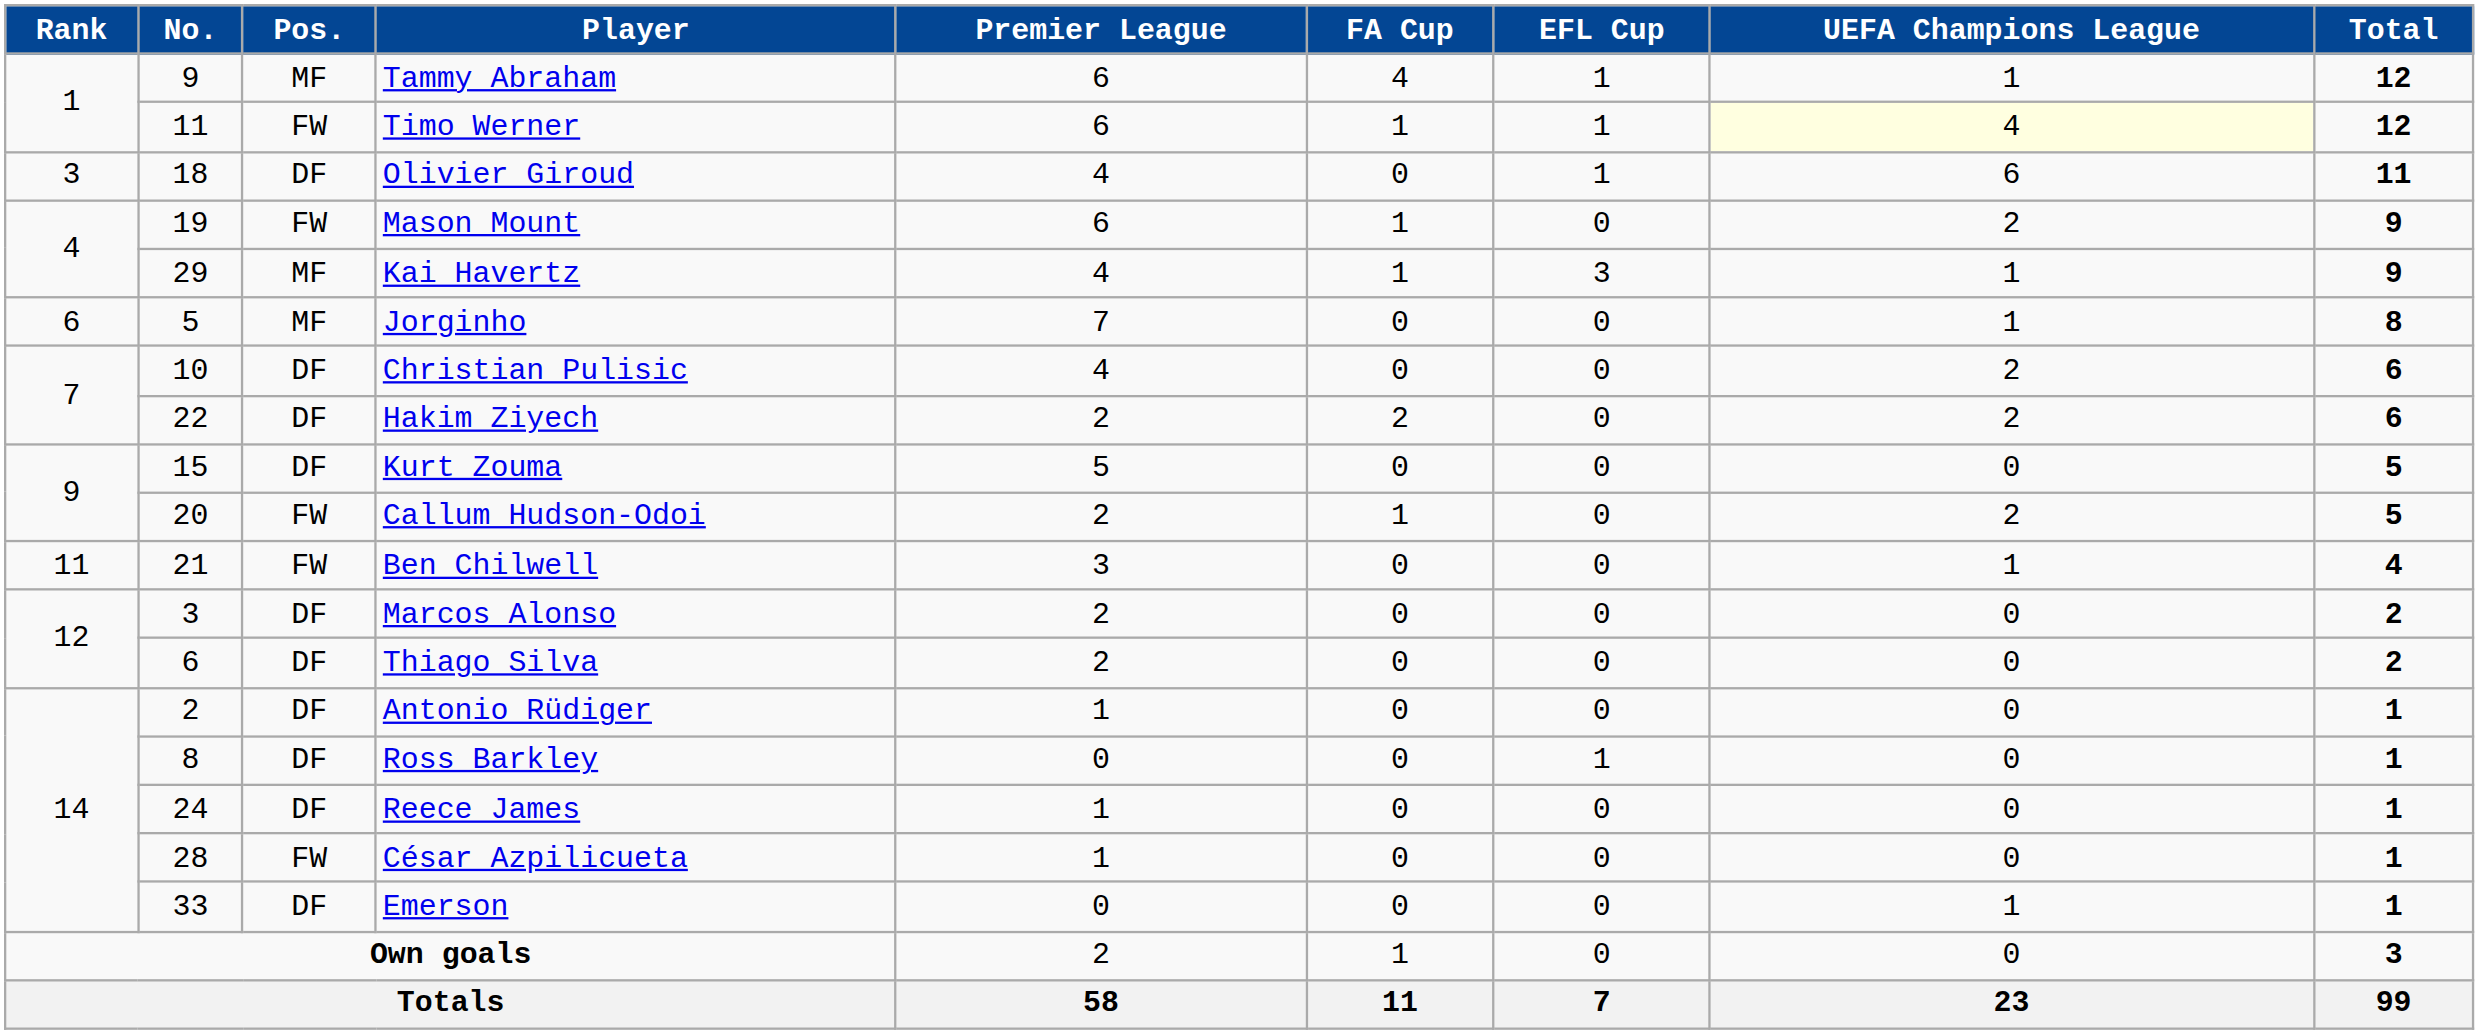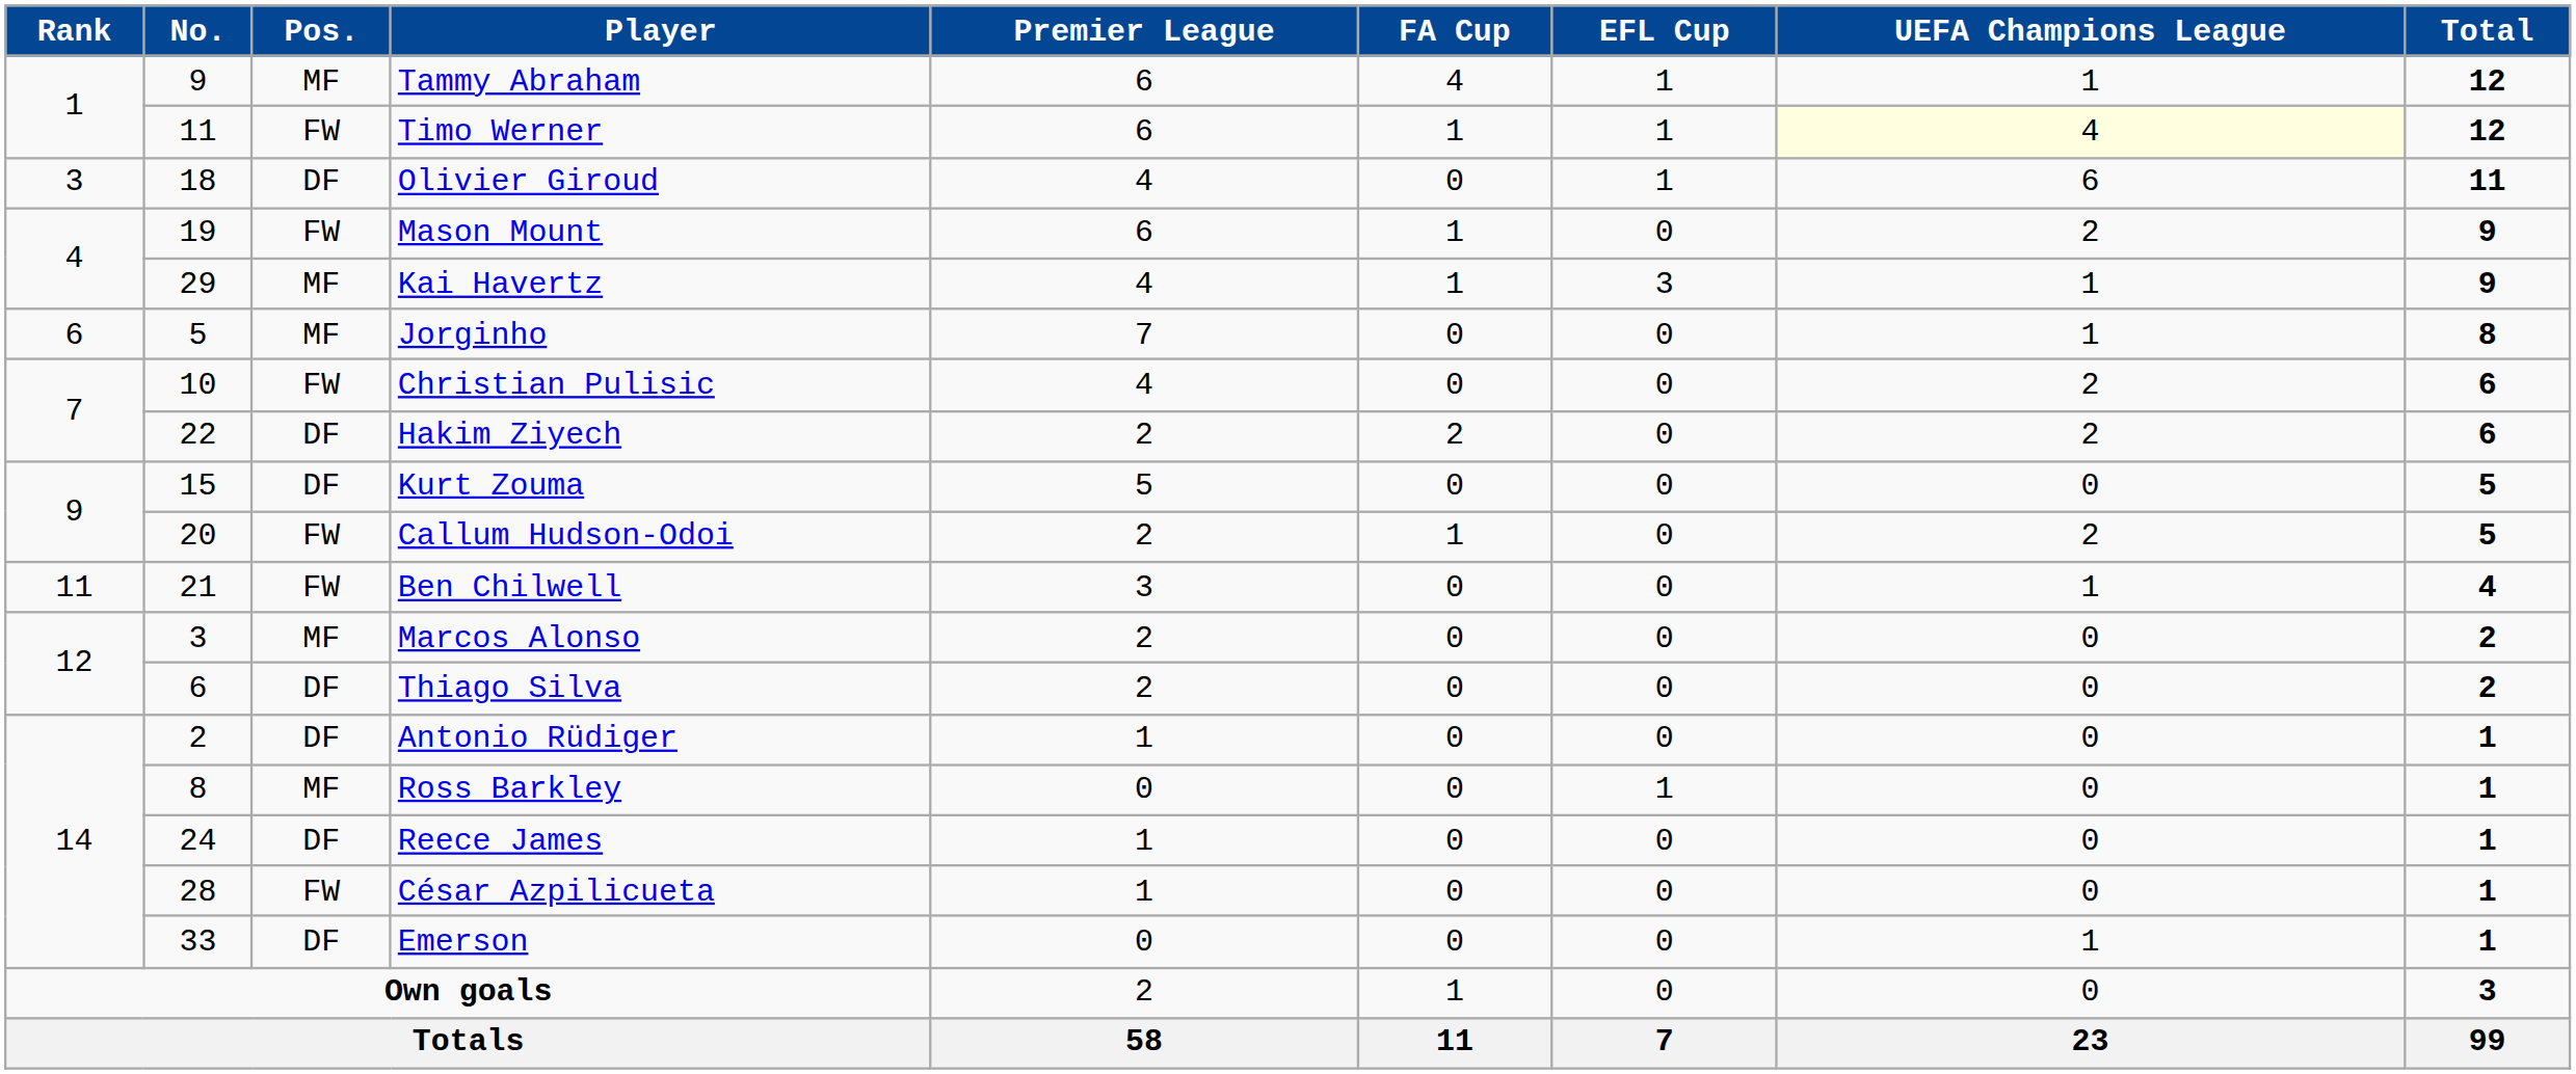Christian Pulisic | Pos.: DF -> FW
Marcos Alonso | Pos.: DF -> MF
Ross Barkley | Pos.: DF -> MF
